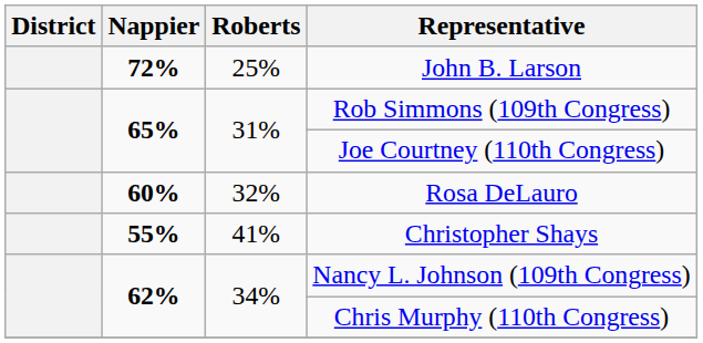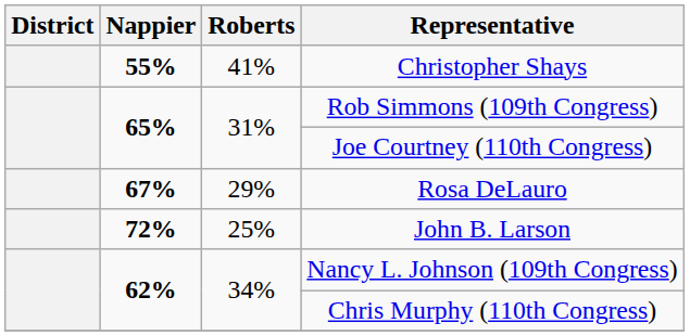rows swapped: John B. Larson <-> Christopher Shays
Rosa DeLauro | Nappier: 60% -> 67%
Rosa DeLauro | Roberts: 32% -> 29%
